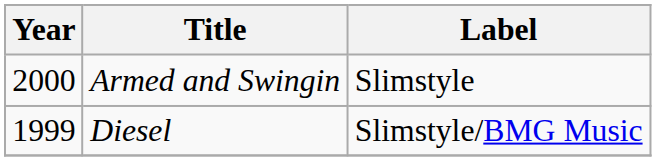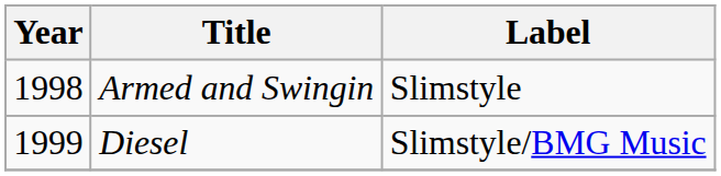Armed and Swingin | Year: 2000 -> 1998
